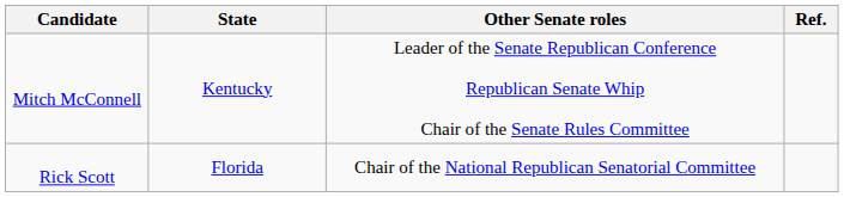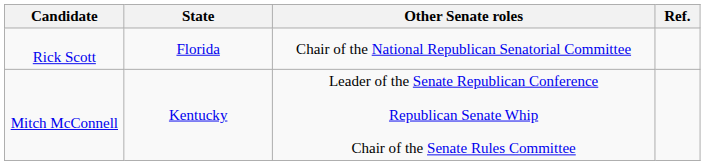rows swapped: Mitch McConnell <-> Rick Scott
